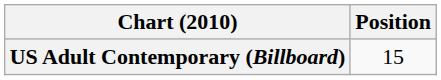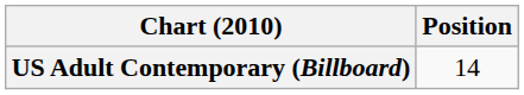US Adult Contemporary (Billboard) | Position: 15 -> 14
